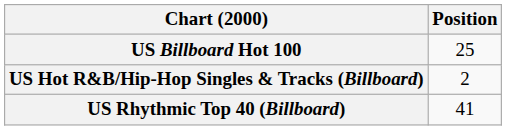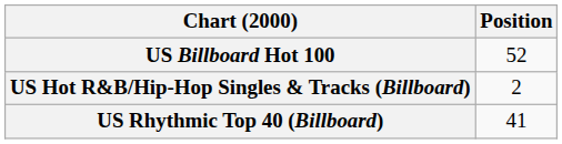US Billboard Hot 100 | Position: 25 -> 52
